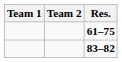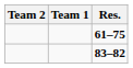columns swapped: Team 1 <-> Team 2
